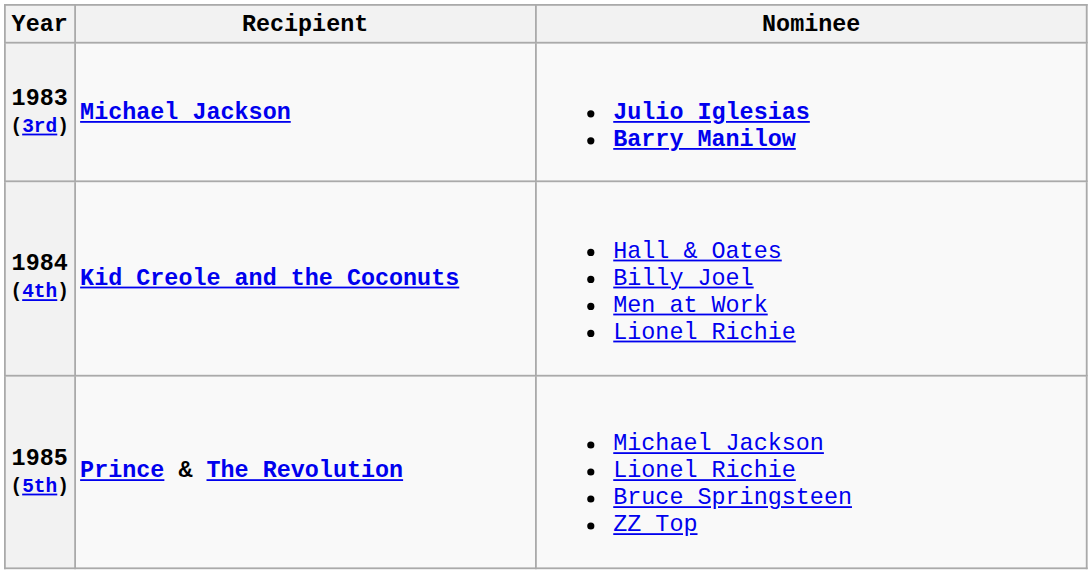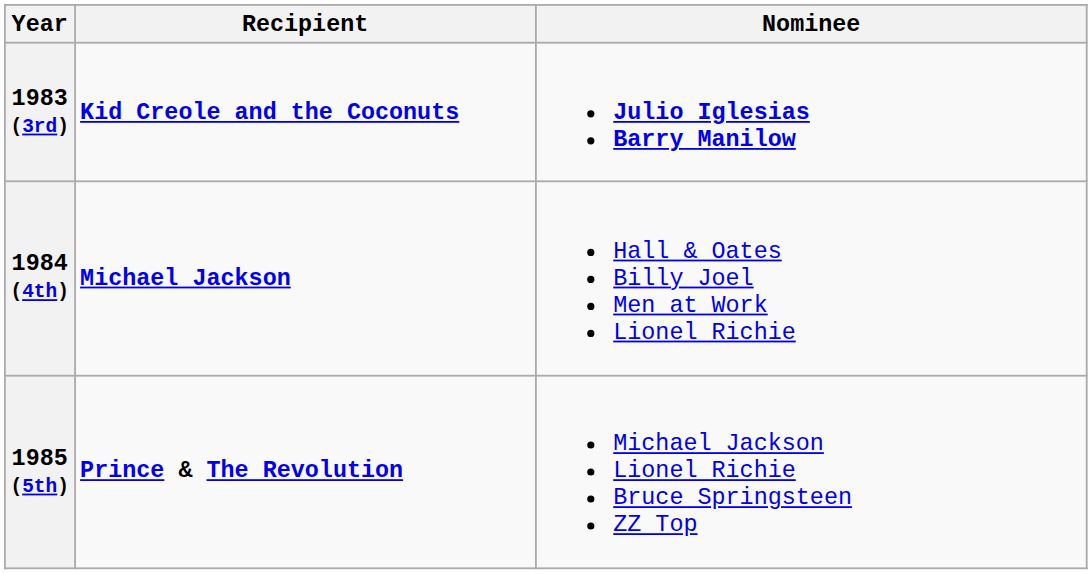1983 (3rd) | Recipient: Michael Jackson -> Kid Creole and the Coconuts
1984 (4th) | Recipient: Kid Creole and the Coconuts -> Michael Jackson
